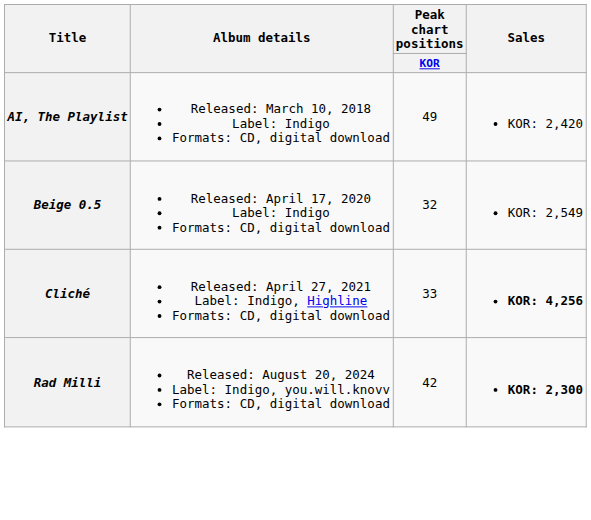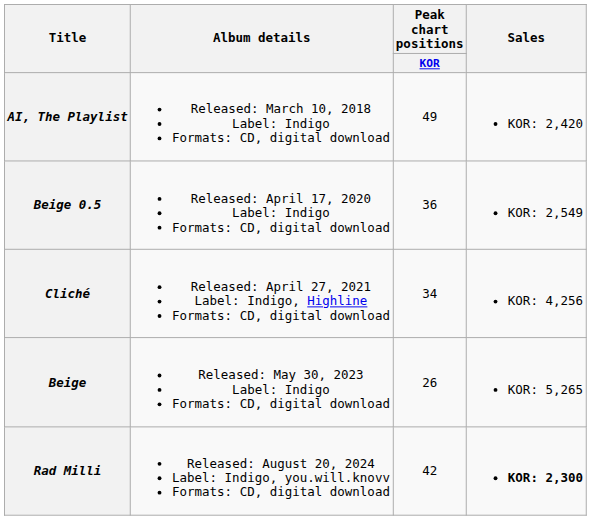Beige 0.5 | Peak chart positions / KOR: 32 -> 36
Cliché | Peak chart positions / KOR: 33 -> 34
Cliché | Sales: bold -> normal
+ row: Beige | Released: May 30, 2023 Label: Indigo Formats: CD, digital download | 26 | KOR: 5,265
